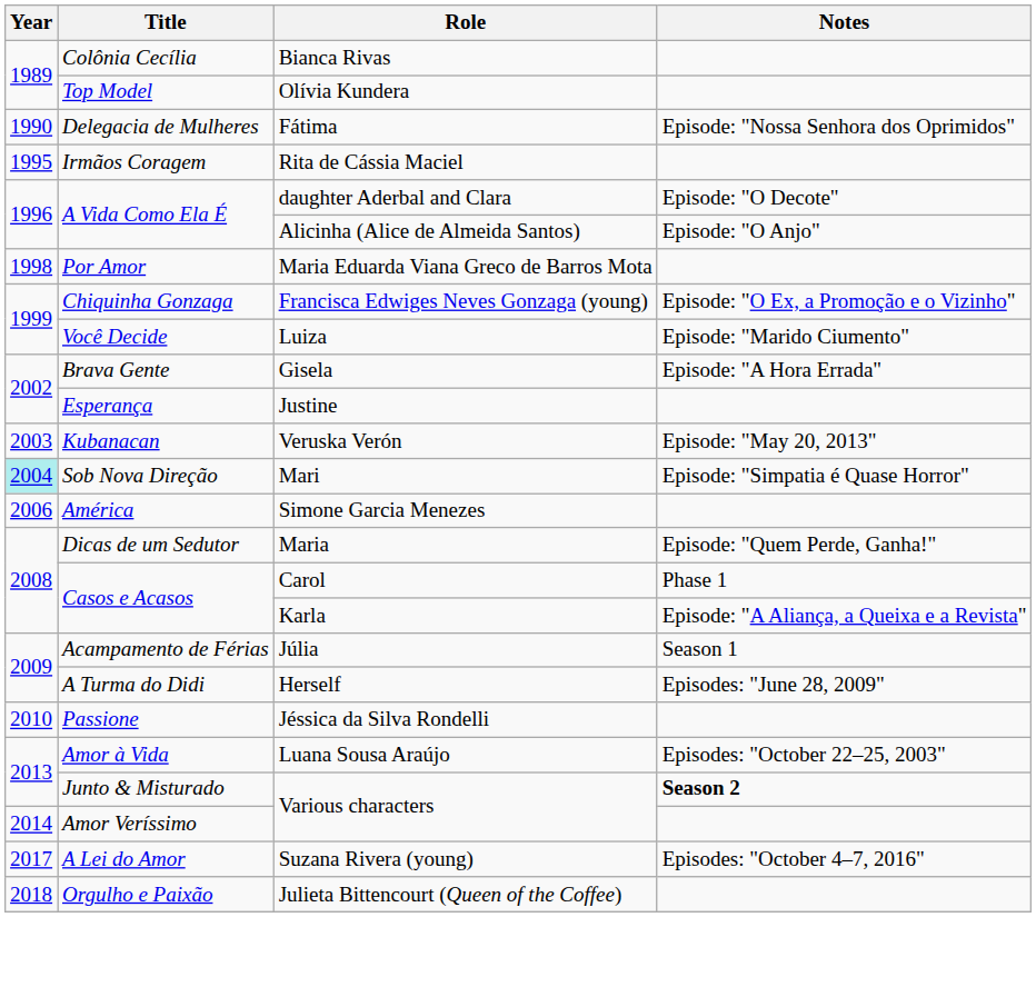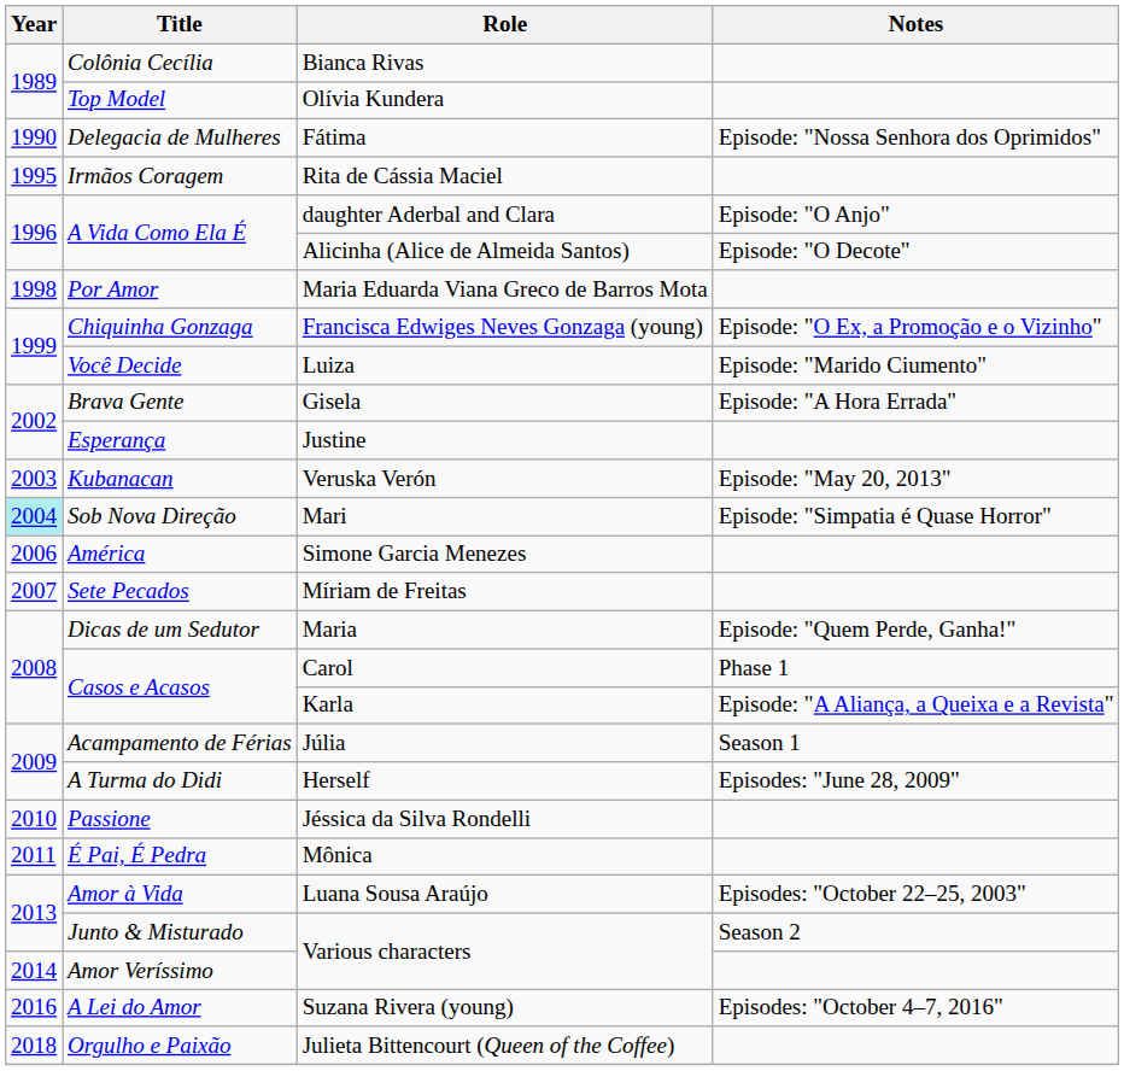daughter Aderbal and Clara | Notes: Episode: "O Decote" -> Episode: "O Anjo"
Alicinha (Alice de Almeida Santos) | Notes: Episode: "O Anjo" -> Episode: "O Decote"
+ row: 2007 | Sete Pecados | Míriam de Freitas
+ row: 2011 | É Pai, É Pedra | Mônica
Junto & Misturado / Various characters | Notes: bold -> normal
Suzana Rivera (young) | Year: 2017 -> 2016
